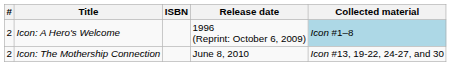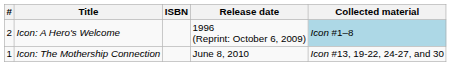Icon: The Mothership Connection | #: 2 -> 1
